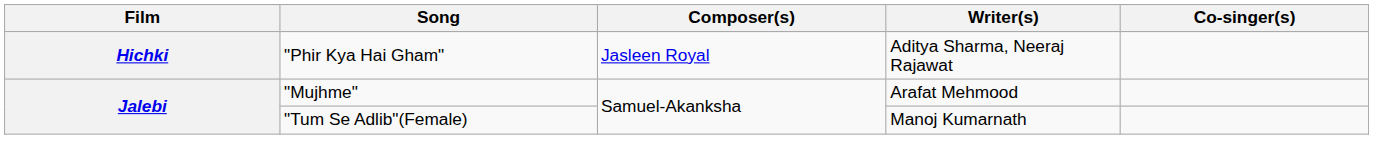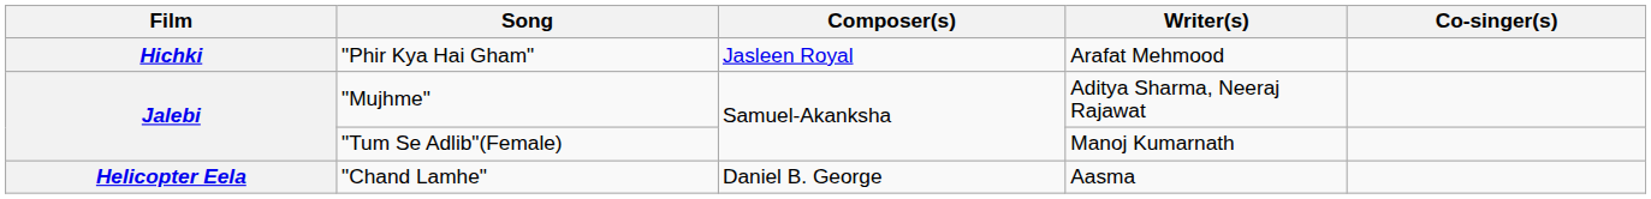"Phir Kya Hai Gham" | Writer(s): Aditya Sharma, Neeraj Rajawat -> Arafat Mehmood
"Mujhme" | Writer(s): Arafat Mehmood -> Aditya Sharma, Neeraj Rajawat
+ row: Helicopter Eela | "Chand Lamhe" | Daniel B. George | Aasma
